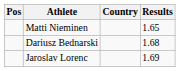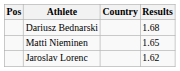rows swapped: Dariusz Bednarski <-> Matti Nieminen
Jaroslav Lorenc | Results: 1.69 -> 1.62
